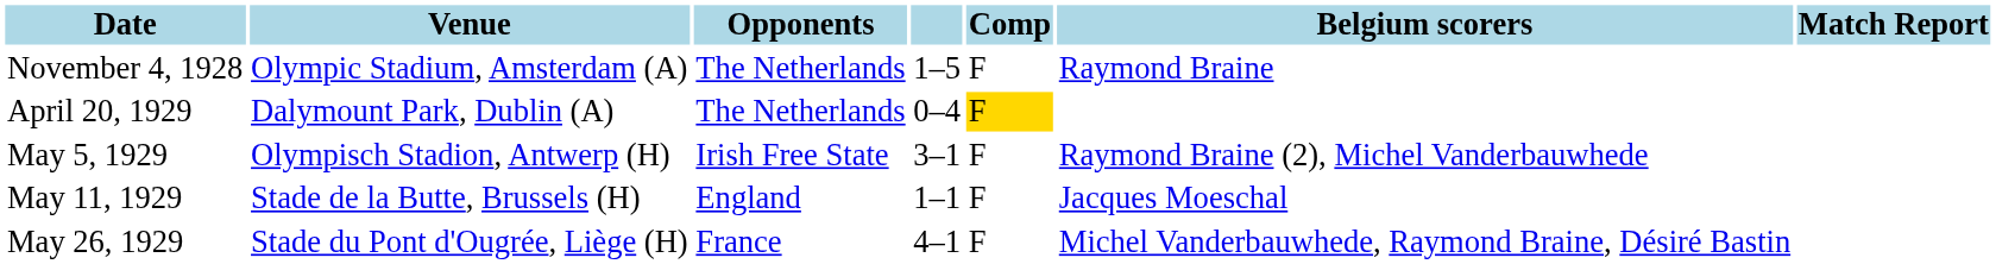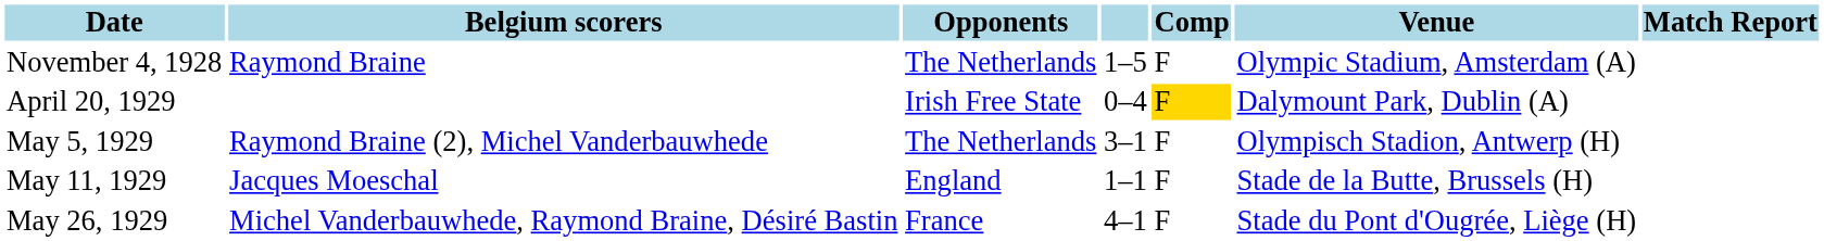columns swapped: Venue <-> Belgium scorers
April 20, 1929 | Opponents: The Netherlands -> Irish Free State
May 5, 1929 | Opponents: Irish Free State -> The Netherlands
